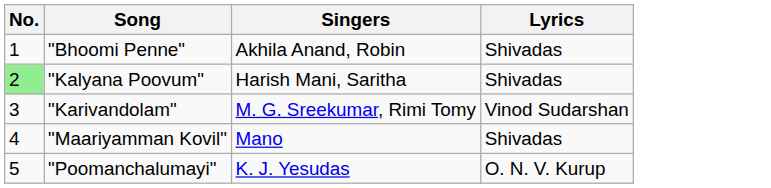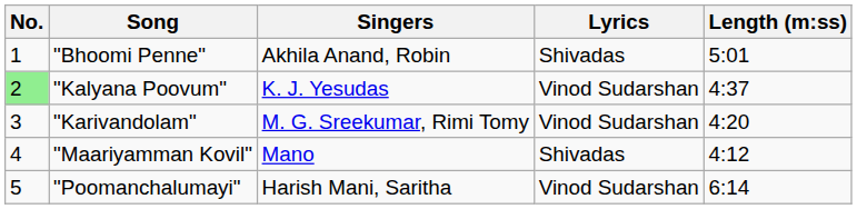+ column: Length (m:ss) | 5:01 | 4:37 | 4:20 | 4:12 | 6:14
"Kalyana Poovum" | Singers: Harish Mani, Saritha -> K. J. Yesudas
"Kalyana Poovum" | Lyrics: Shivadas -> Vinod Sudarshan
"Poomanchalumayi" | Singers: K. J. Yesudas -> Harish Mani, Saritha
"Poomanchalumayi" | Lyrics: O. N. V. Kurup -> Vinod Sudarshan
